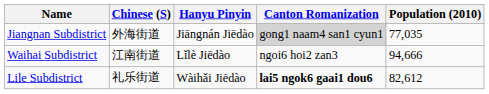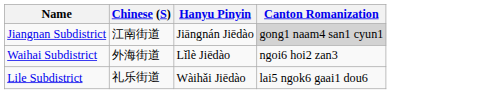- column: Population (2010) | 77,035 | 94,666 | 82,612
Jiangnan Subdistrict | Chinese (S): 外海街道 -> 江南街道
Waihai Subdistrict | Chinese (S): 江南街道 -> 外海街道
Lile Subdistrict | Canton Romanization: bold -> normal
